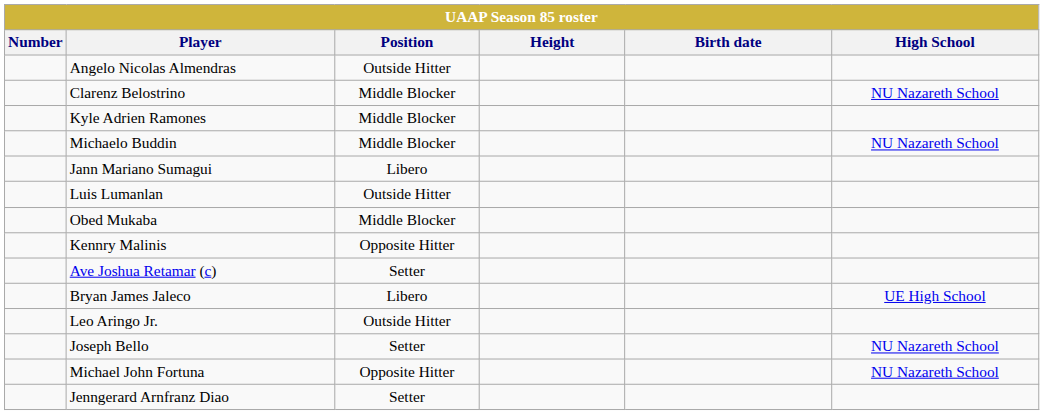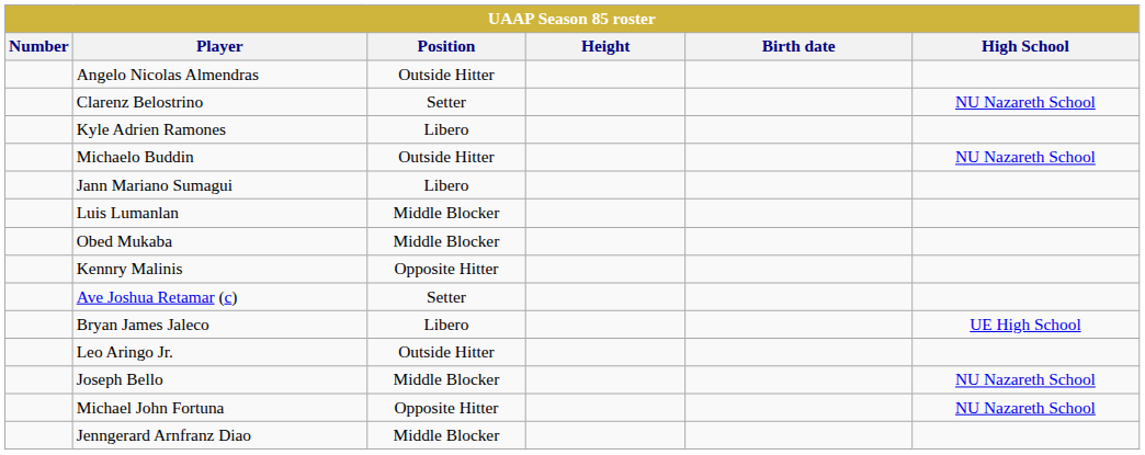Clarenz Belostrino | Position: Middle Blocker -> Setter
Kyle Adrien Ramones | Position: Middle Blocker -> Libero
Michaelo Buddin | Position: Middle Blocker -> Outside Hitter
Luis Lumanlan | Position: Outside Hitter -> Middle Blocker
Joseph Bello | Position: Setter -> Middle Blocker
Jenngerard Arnfranz Diao | Position: Setter -> Middle Blocker
